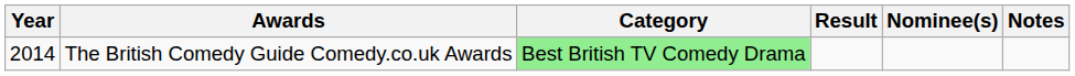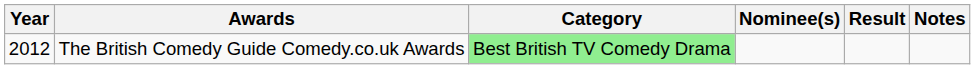columns swapped: Nominee(s) <-> Result
The British Comedy Guide Comedy.co.uk Awards | Year: 2014 -> 2012
